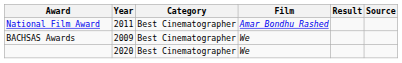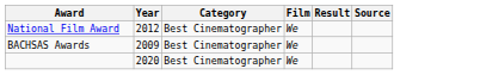National Film Award | Year: 2011 -> 2012
National Film Award | Film: Amar Bondhu Rashed -> We
